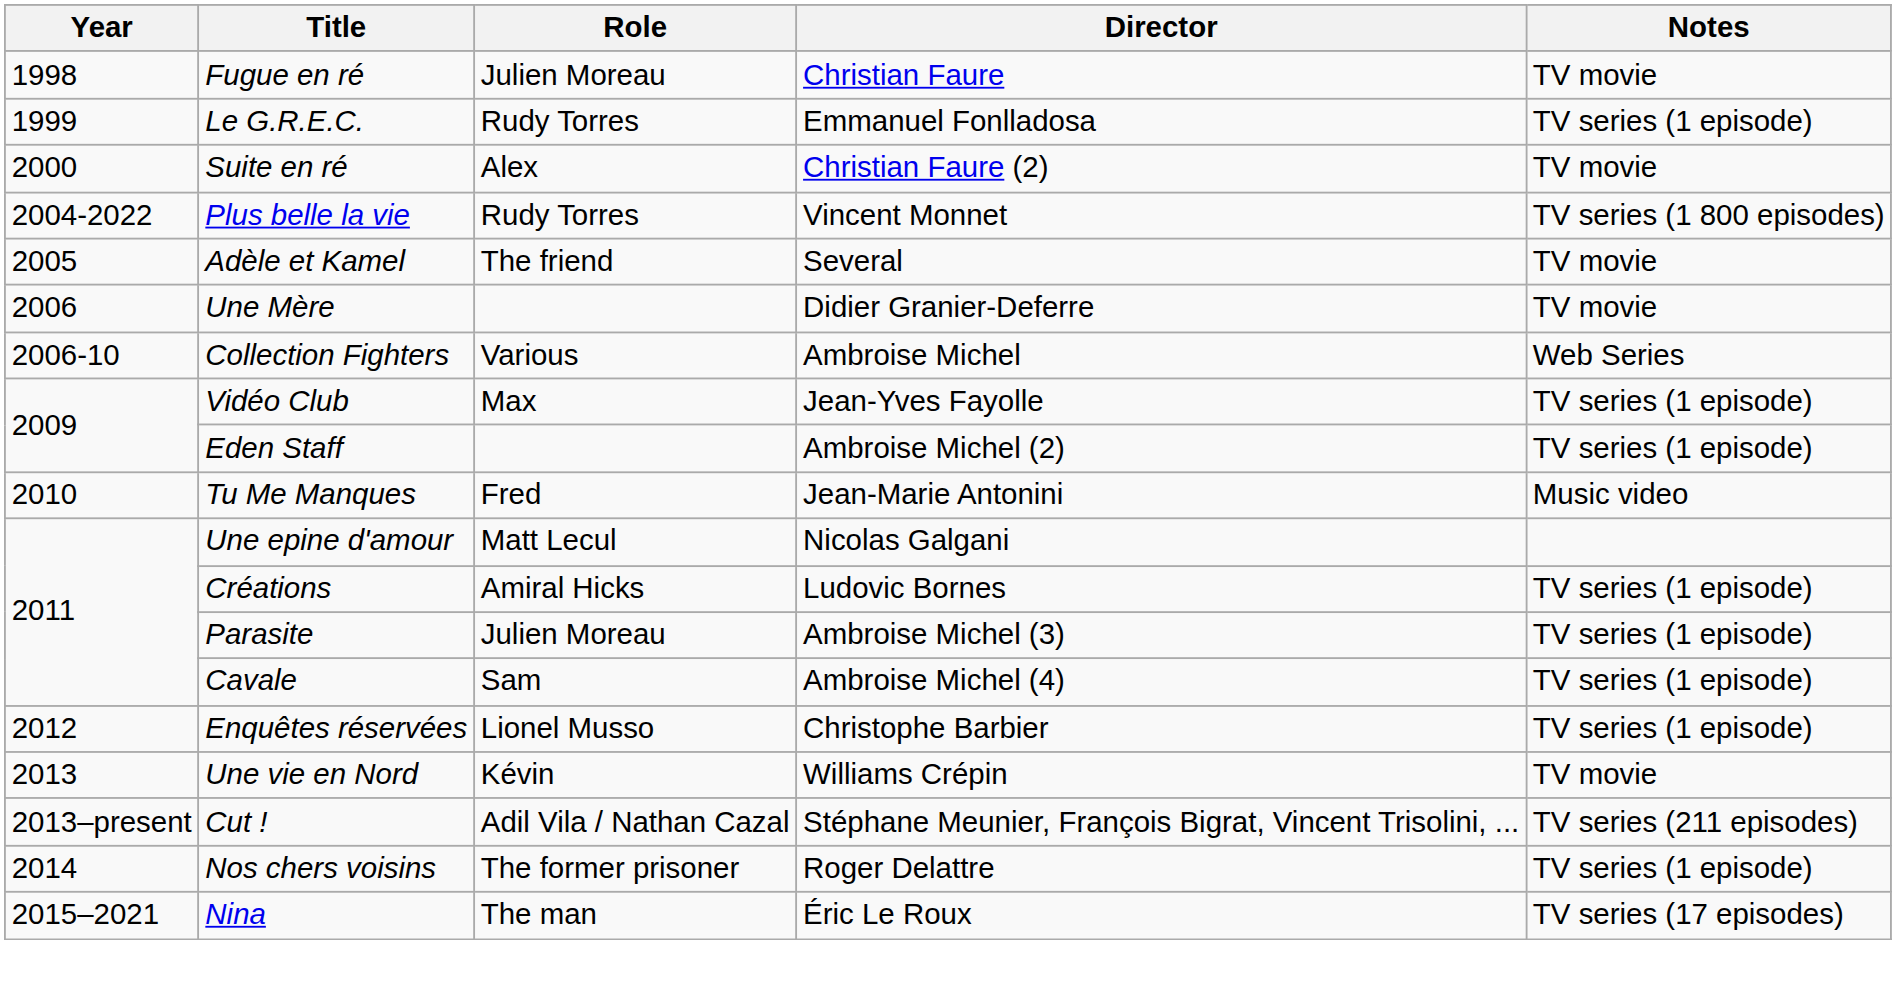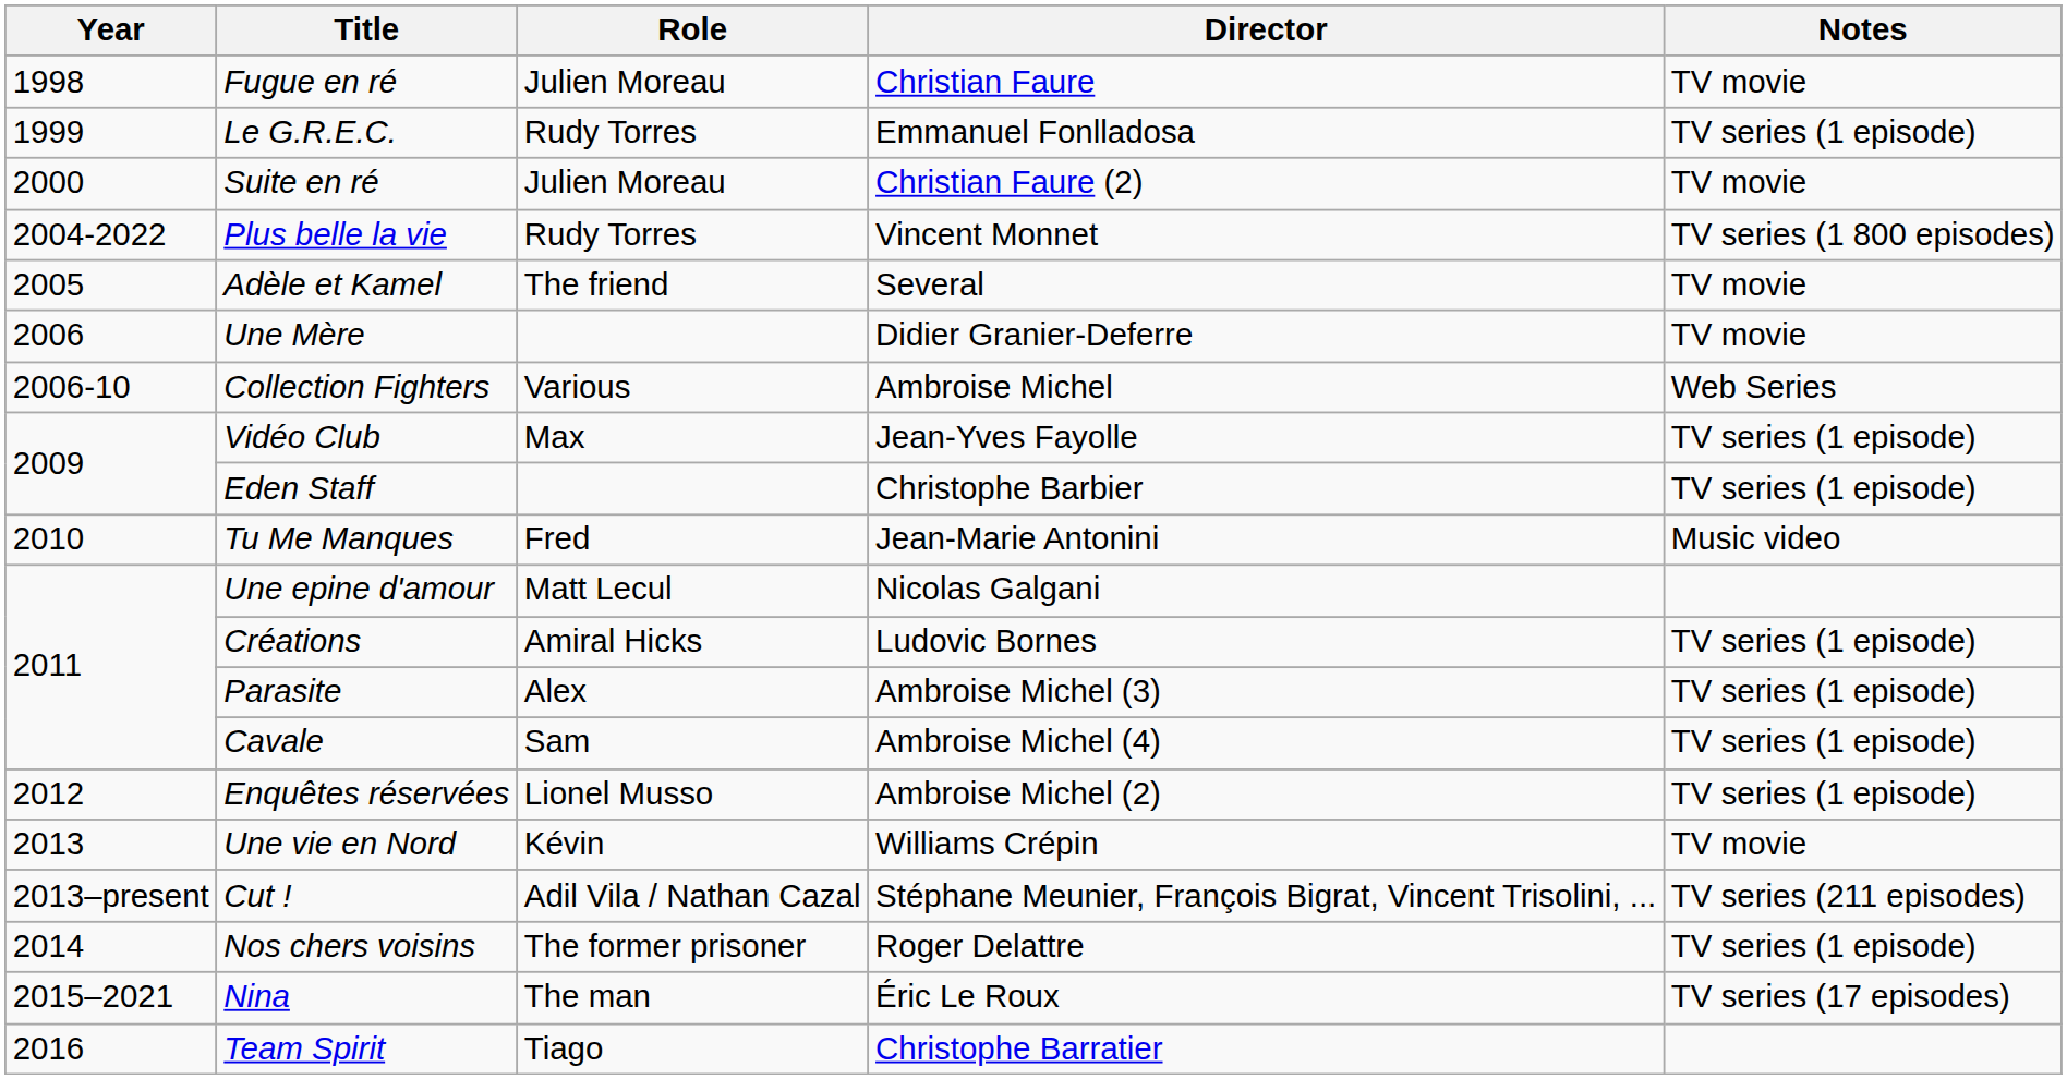Suite en ré | Role: Alex -> Julien Moreau
Eden Staff | Director: Ambroise Michel (2) -> Christophe Barbier
Parasite | Role: Julien Moreau -> Alex
Enquêtes réservées | Director: Christophe Barbier -> Ambroise Michel (2)
+ row: 2016 | Team Spirit | Tiago | Christophe Barratier
